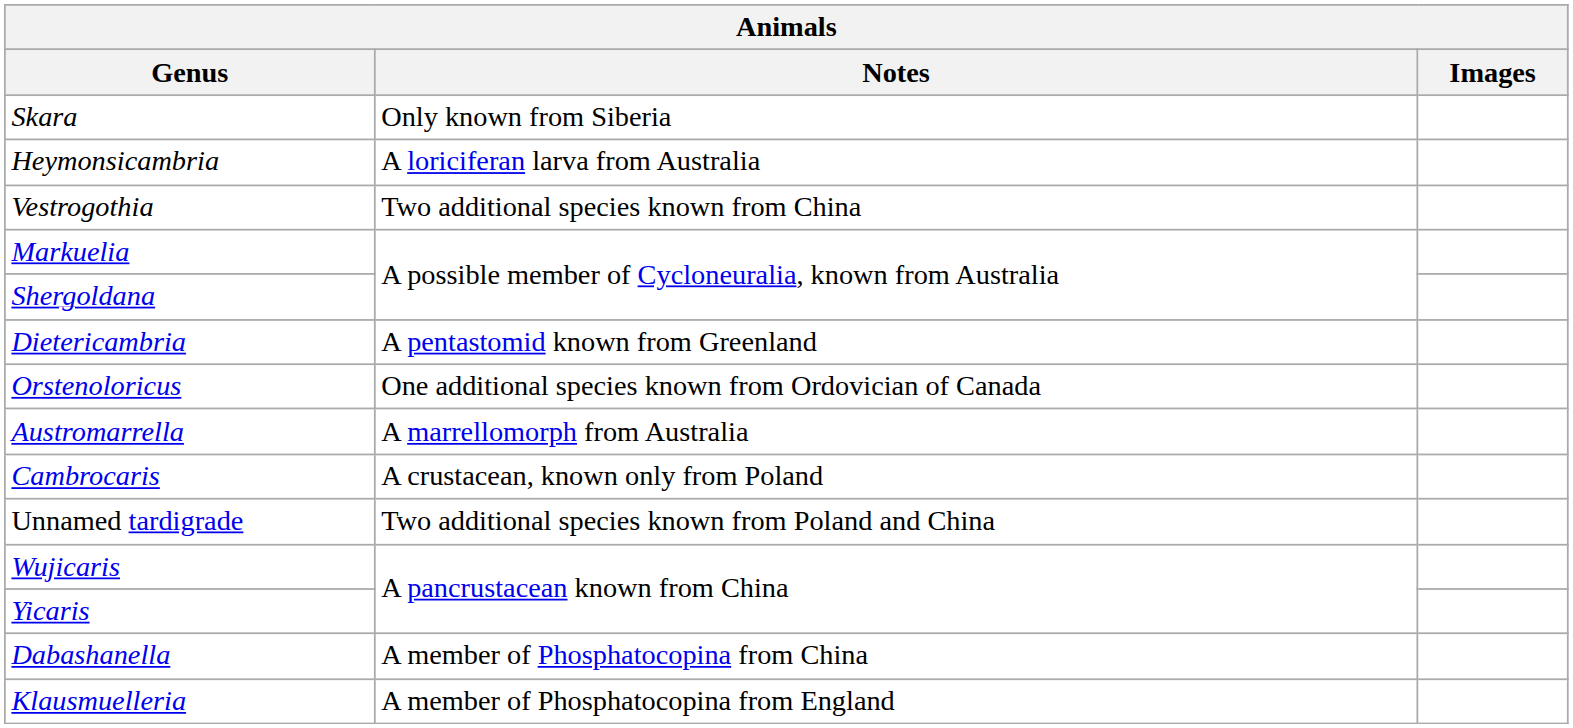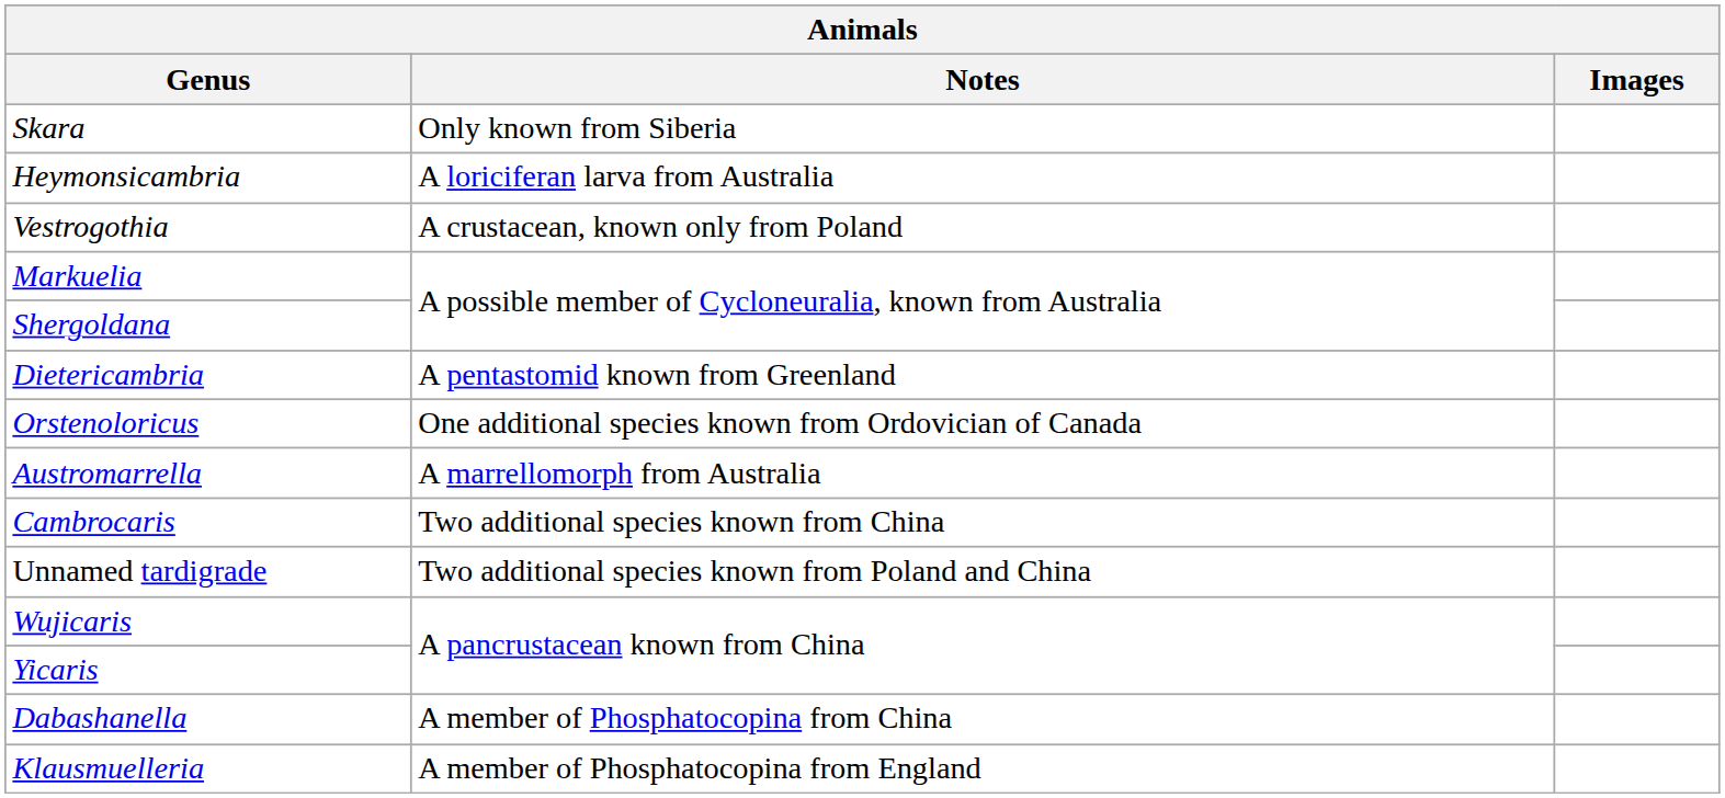Vestrogothia | Notes: Two additional species known from China -> A crustacean, known only from Poland
Cambrocaris | Notes: A crustacean, known only from Poland -> Two additional species known from China
